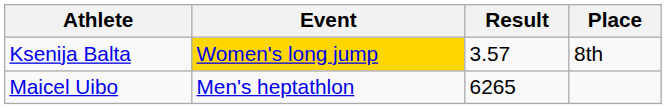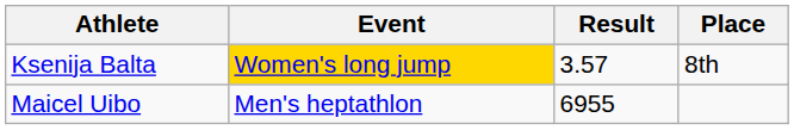Maicel Uibo | Result: 6265 -> 6955
